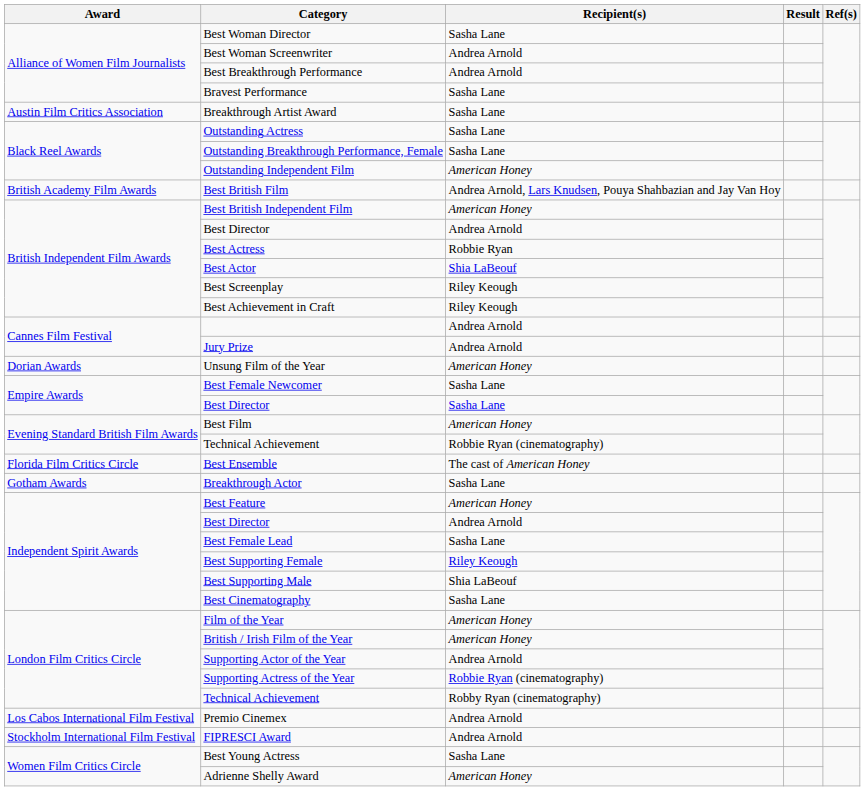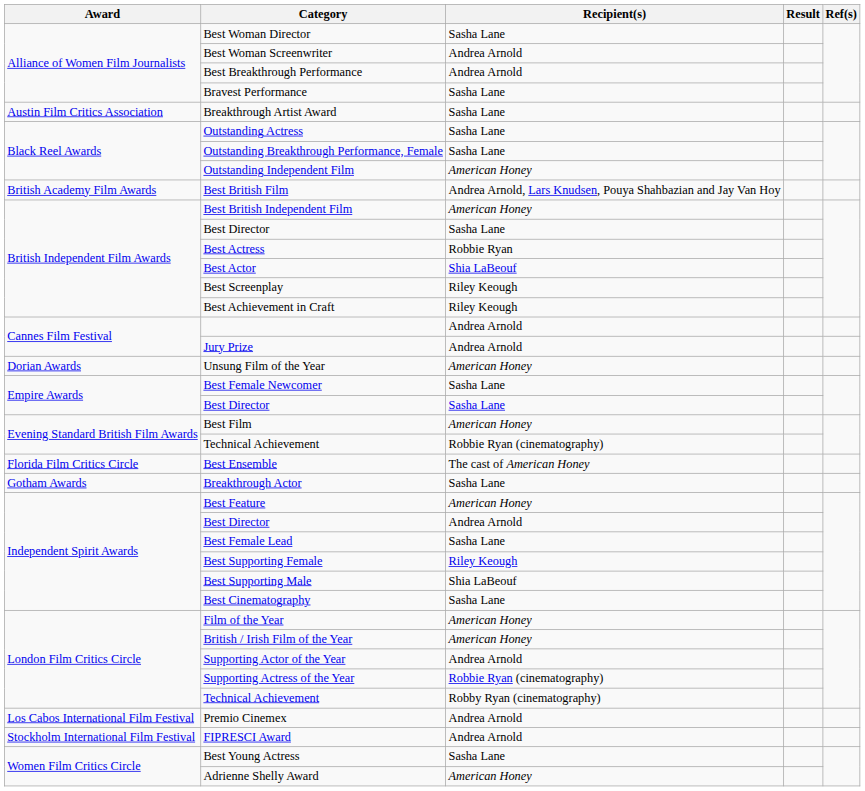British Independent Film Awards / Best Director | Recipient(s): Andrea Arnold -> Sasha Lane
